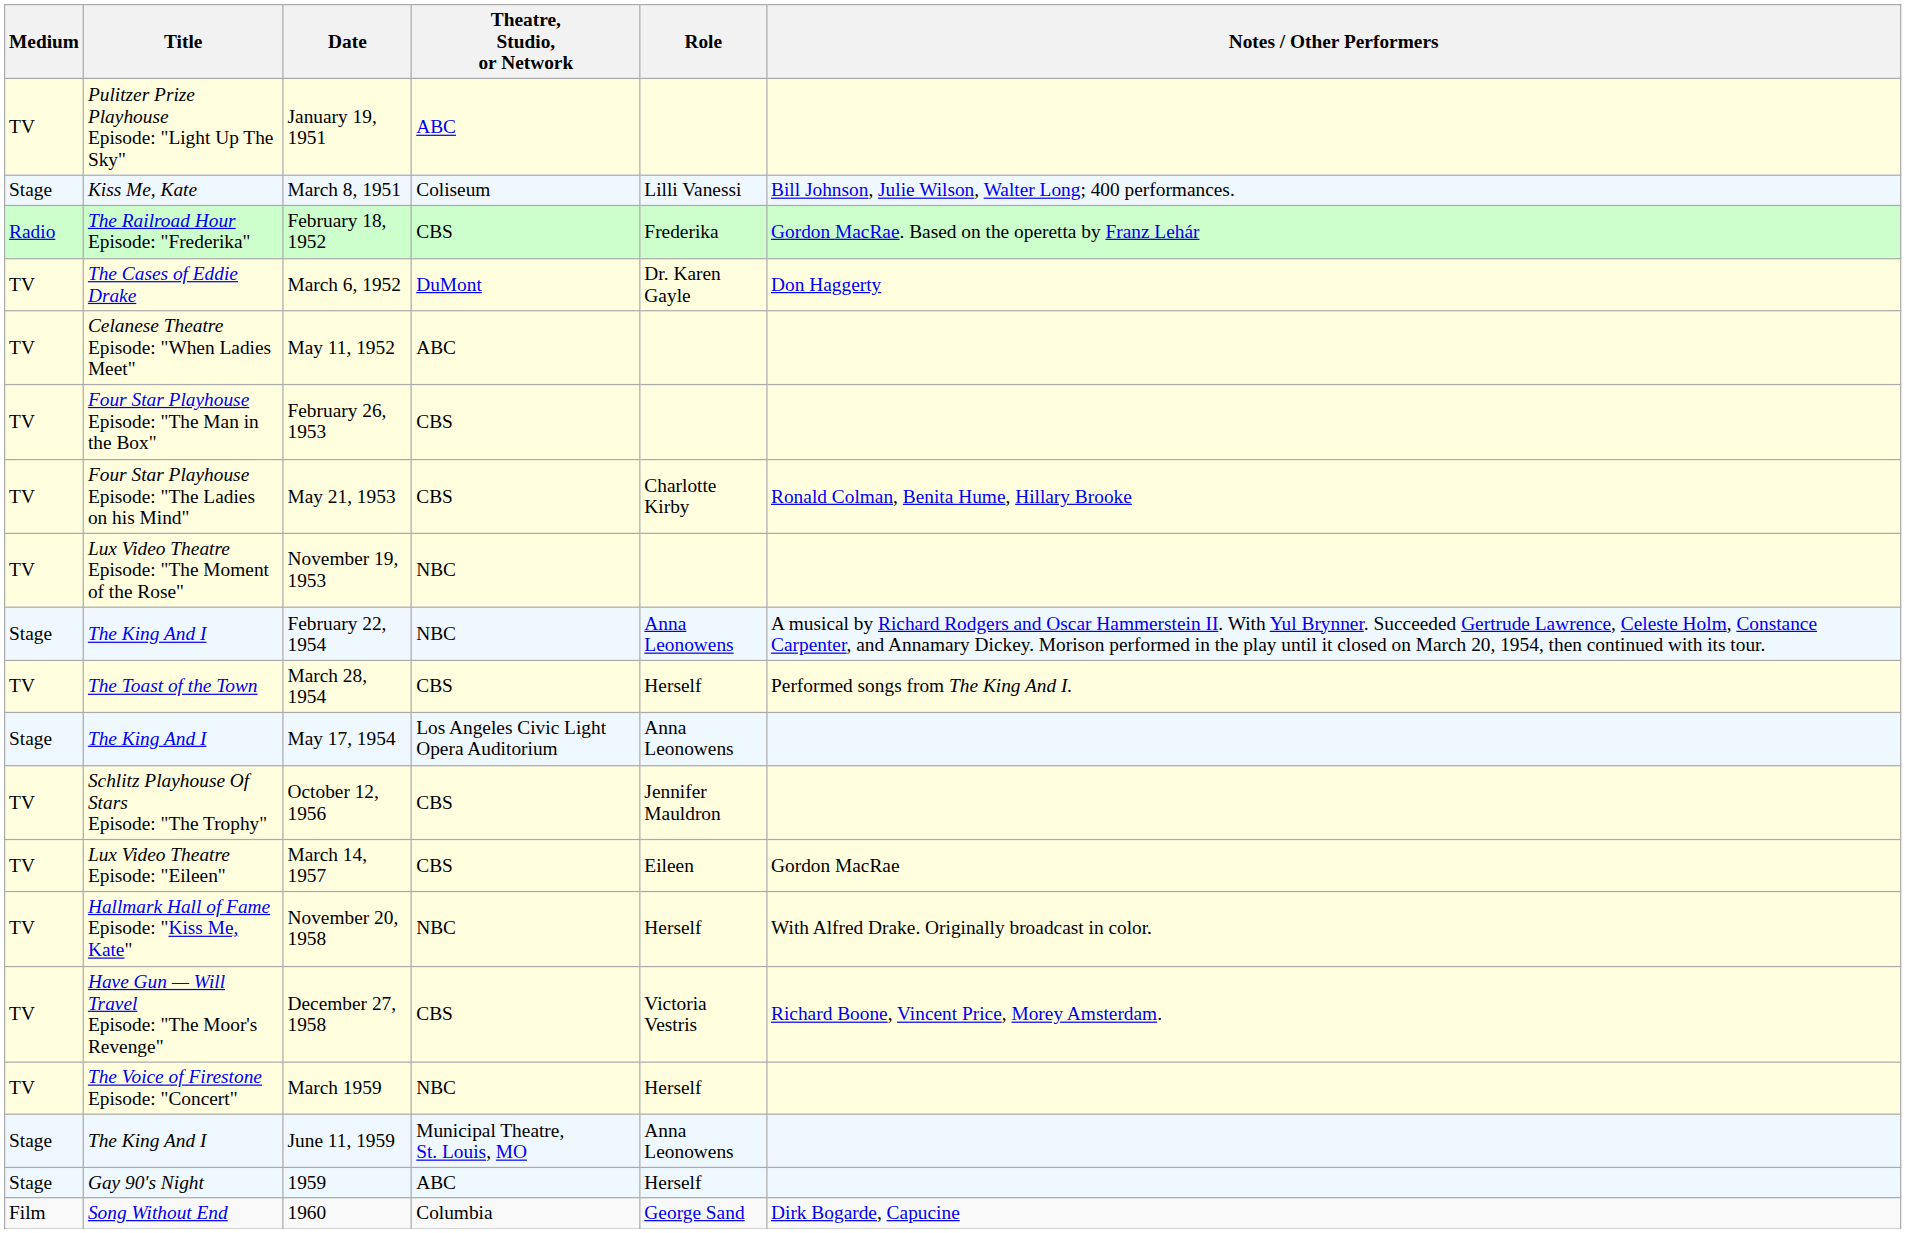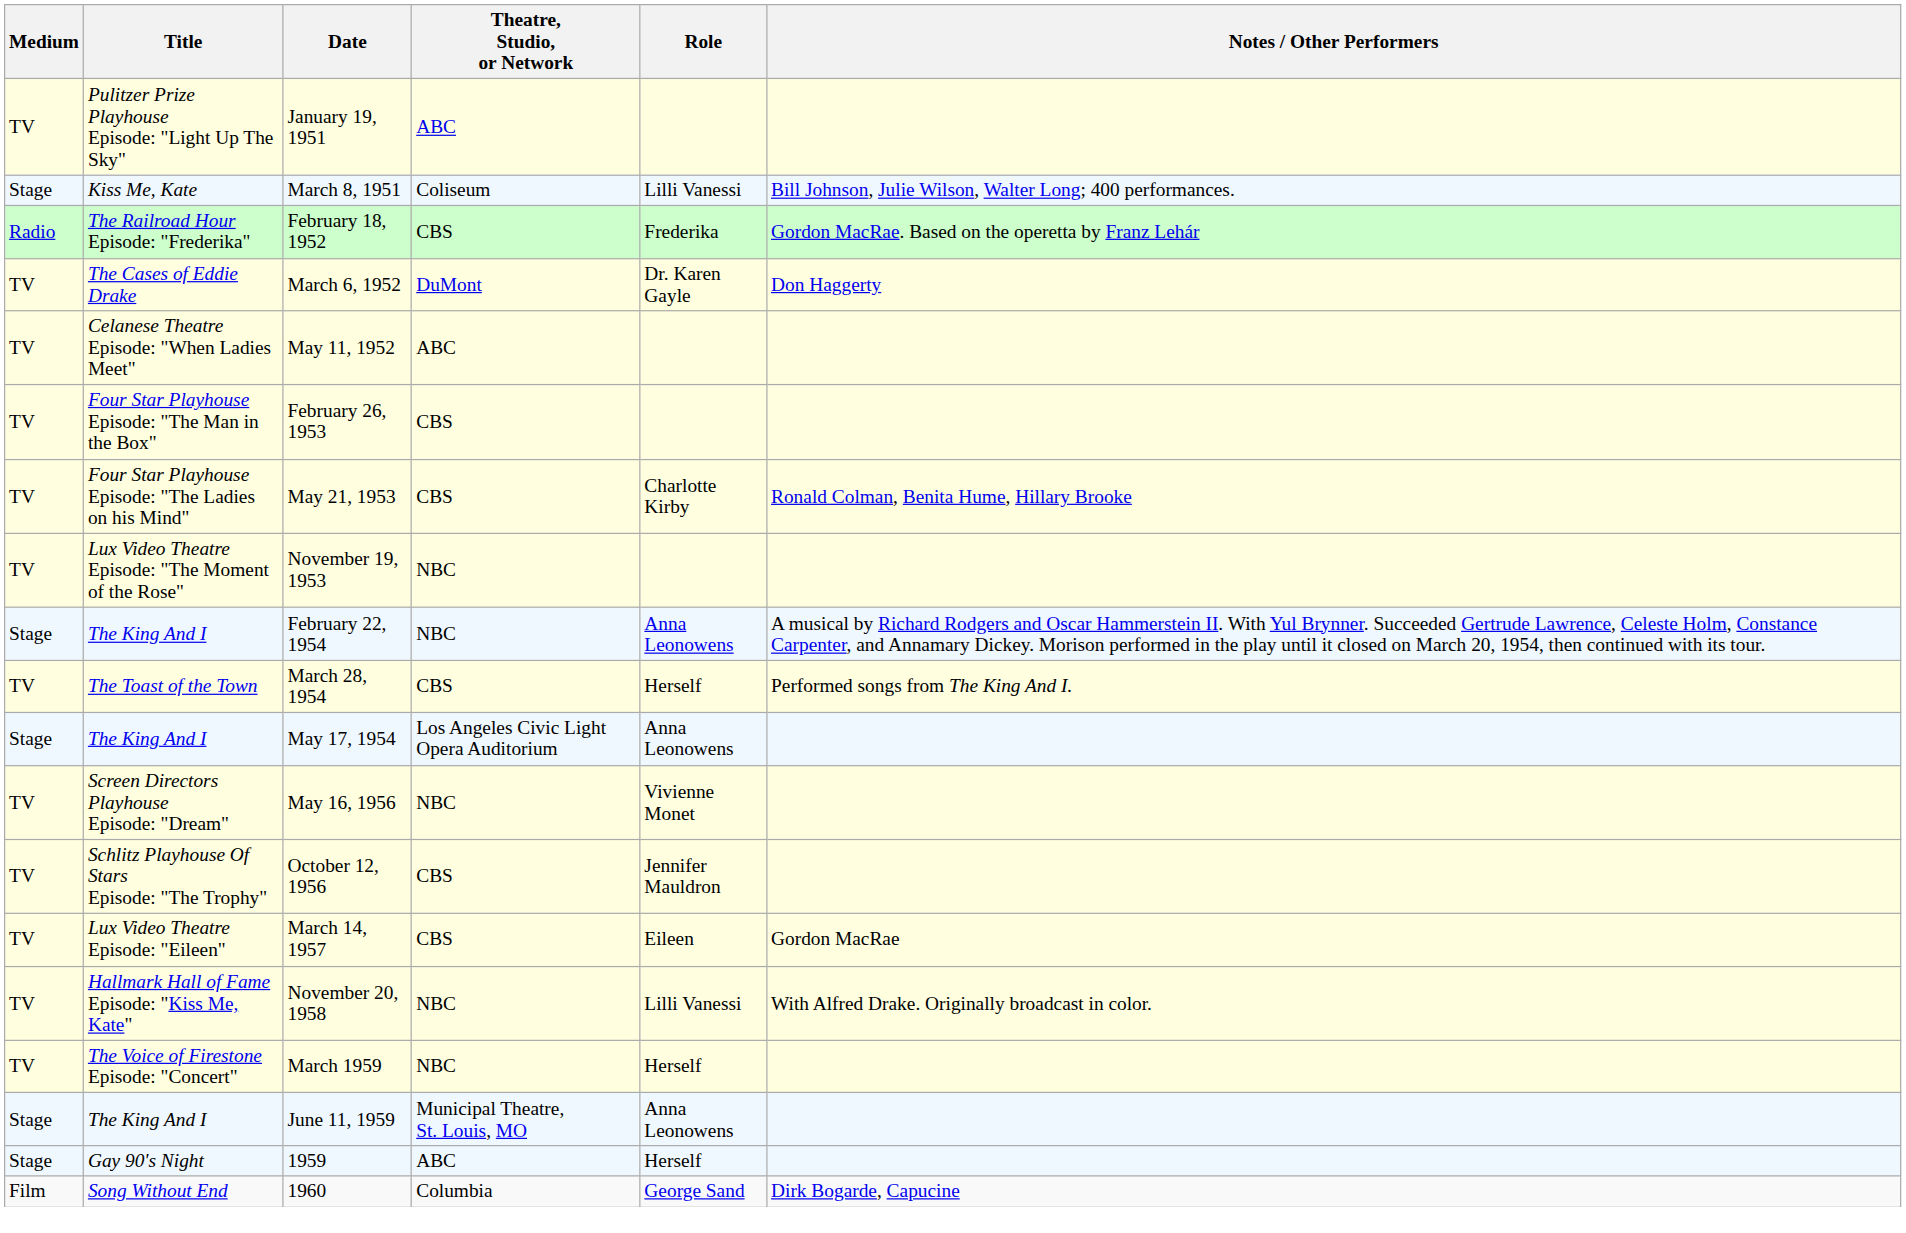+ row: TV | Screen Directors Playhouse Episode: "Dream" | May 16, 1956 | NBC | Vivienne Monet
November 20, 1958 | Role: Herself -> Lilli Vanessi
- row: TV | Have Gun — Will Travel Episode: "The Moor's Revenge" | December 27, 1958 | CBS | Victoria Vestris | Richard Boone, Vincent Price, Morey Amsterdam.
